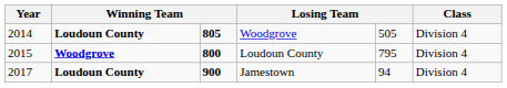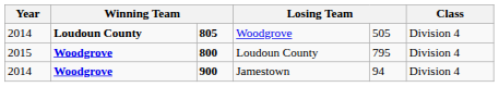Jamestown | Year: 2017 -> 2014
Jamestown | column 2: Loudoun County -> Woodgrove
